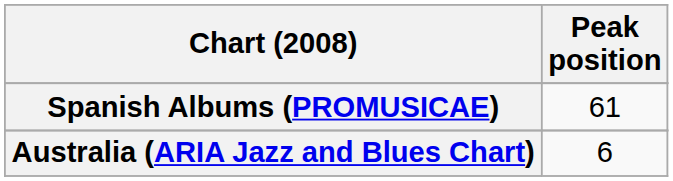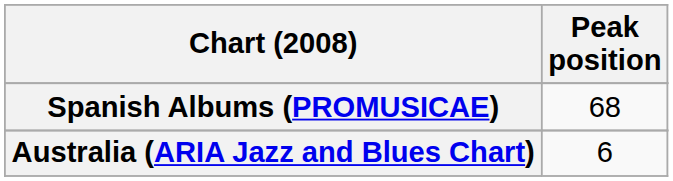Spanish Albums (PROMUSICAE) | Peak position: 61 -> 68
